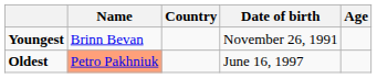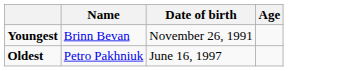- column: Country
Oldest | Name: lightsalmon background -> no background
